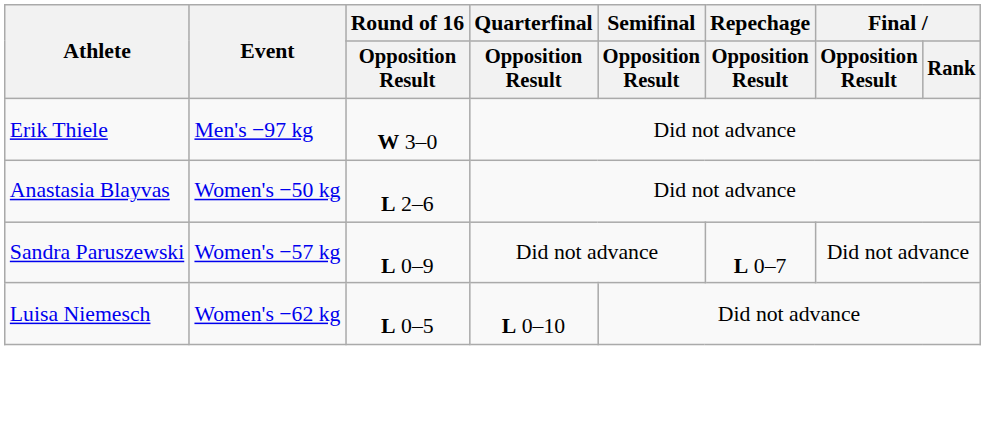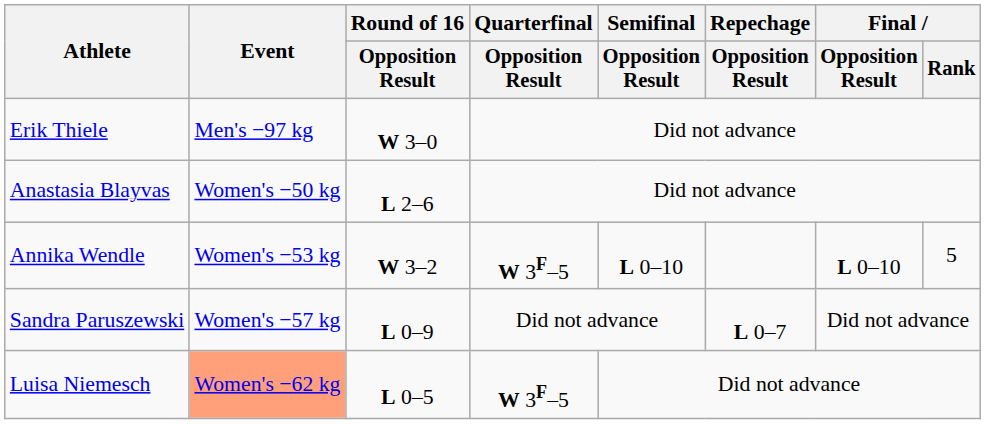+ row: Annika Wendle | Women's −53 kg | W 3–2 | W 3F–5 | L 0–10 | L 0–10 | 5
Luisa Niemesch | Event: no background -> lightsalmon background
Luisa Niemesch | Quarterfinal / Opposition Result: L 0–10 -> W 3F–5
